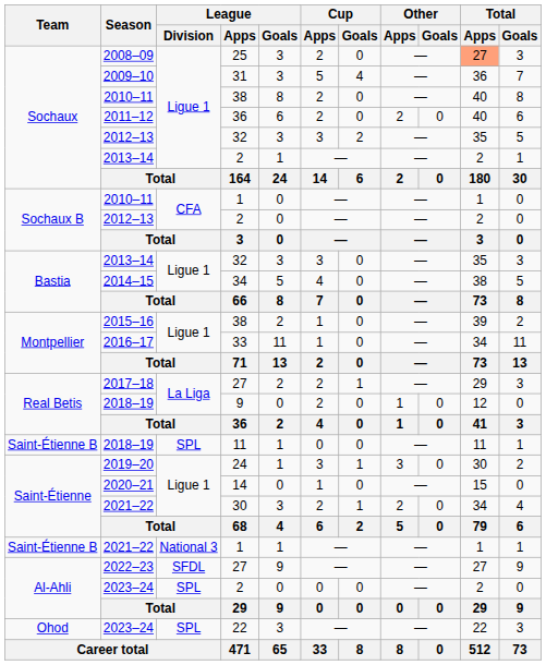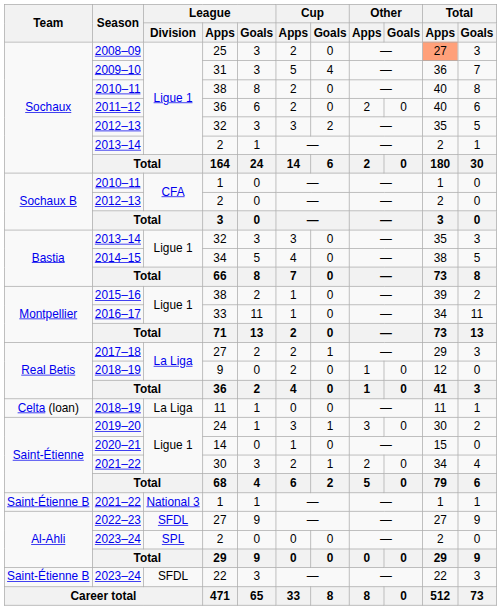2018–19 / 11 | Team: Saint-Étienne B -> Celta (loan)
2018–19 / 11 | League / Division: SPL -> La Liga
2023–24 / 22 | Team: Ohod -> Saint-Étienne B
2023–24 / 22 | League / Division: SPL -> SFDL
